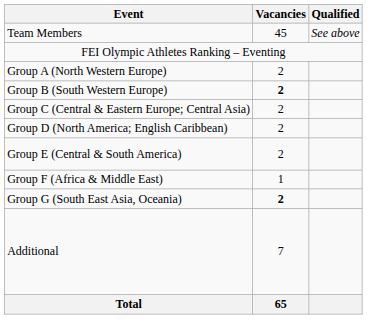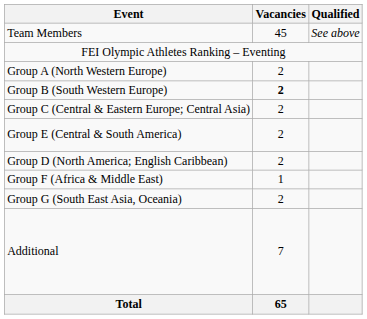rows swapped: Group D (North America; English Caribbean) <-> Group E (Central & South America)
Group G (South East Asia, Oceania) | Vacancies: bold -> normal
